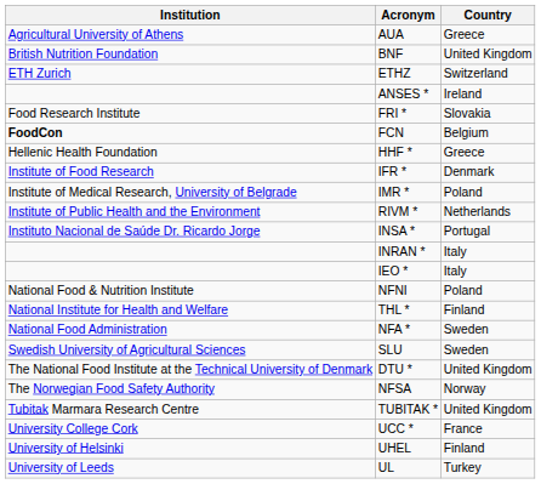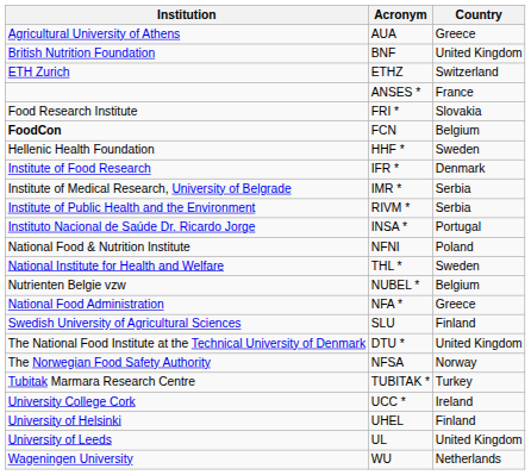ANSES * | Country: Ireland -> France
HHF * | Country: Greece -> Sweden
IMR * | Country: Poland -> Serbia
RIVM * | Country: Netherlands -> Serbia
- row: INRAN * | Italy
- row: IEO * | Italy
THL * | Country: Finland -> Sweden
+ row: Nutrienten Belgie vzw | NUBEL * | Belgium
NFA * | Country: Sweden -> Greece
SLU | Country: Sweden -> Finland
TUBITAK * | Country: United Kingdom -> Turkey
UCC * | Country: France -> Ireland
UL | Country: Turkey -> United Kingdom
+ row: Wageningen University | WU | Netherlands
